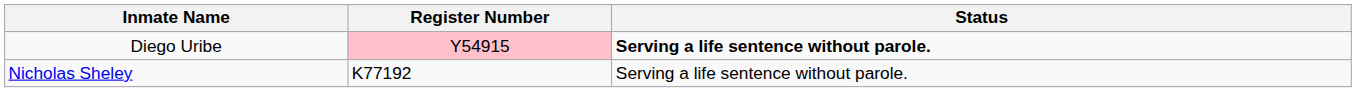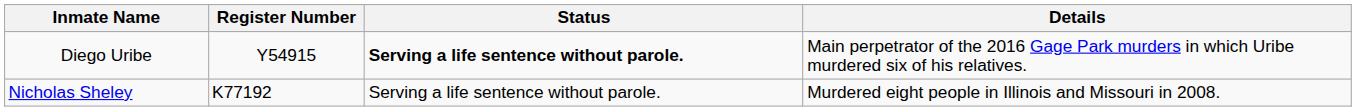+ column: Details | Main perpetrator of the 2016 Gage Park murders in which Uribe murdered six of his relatives. | Murdered eight people in Illinois and Missouri in 2008.
Diego Uribe | Register Number: pink background -> no background
